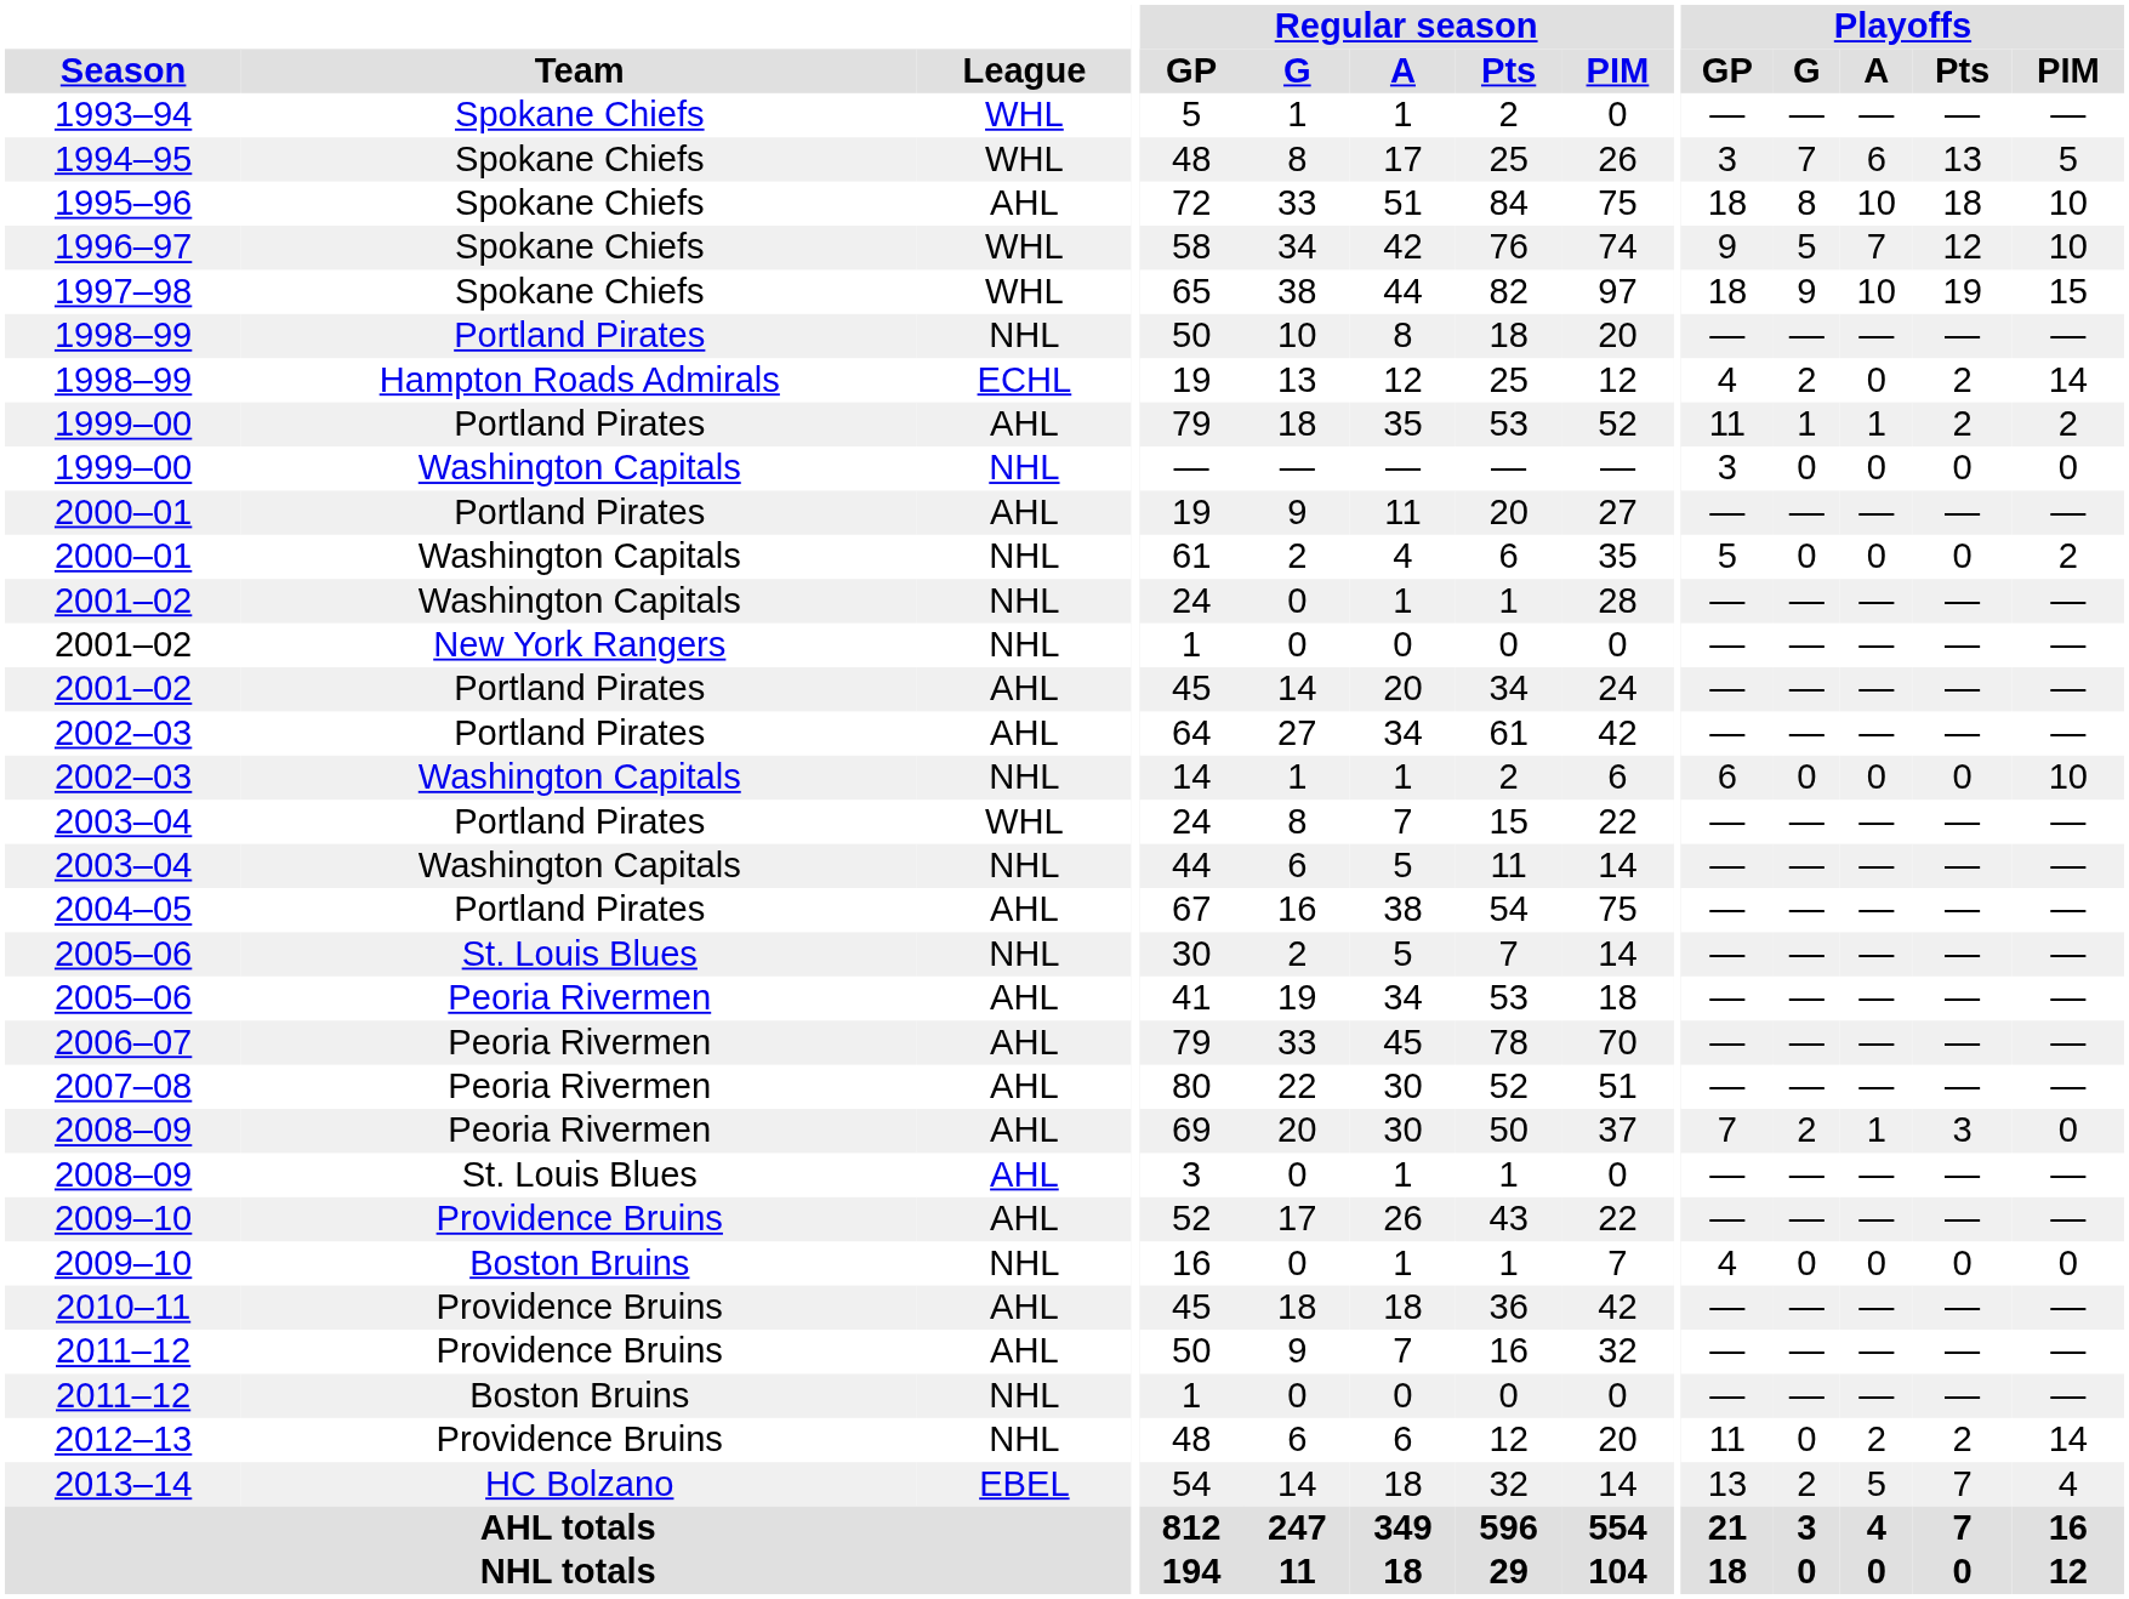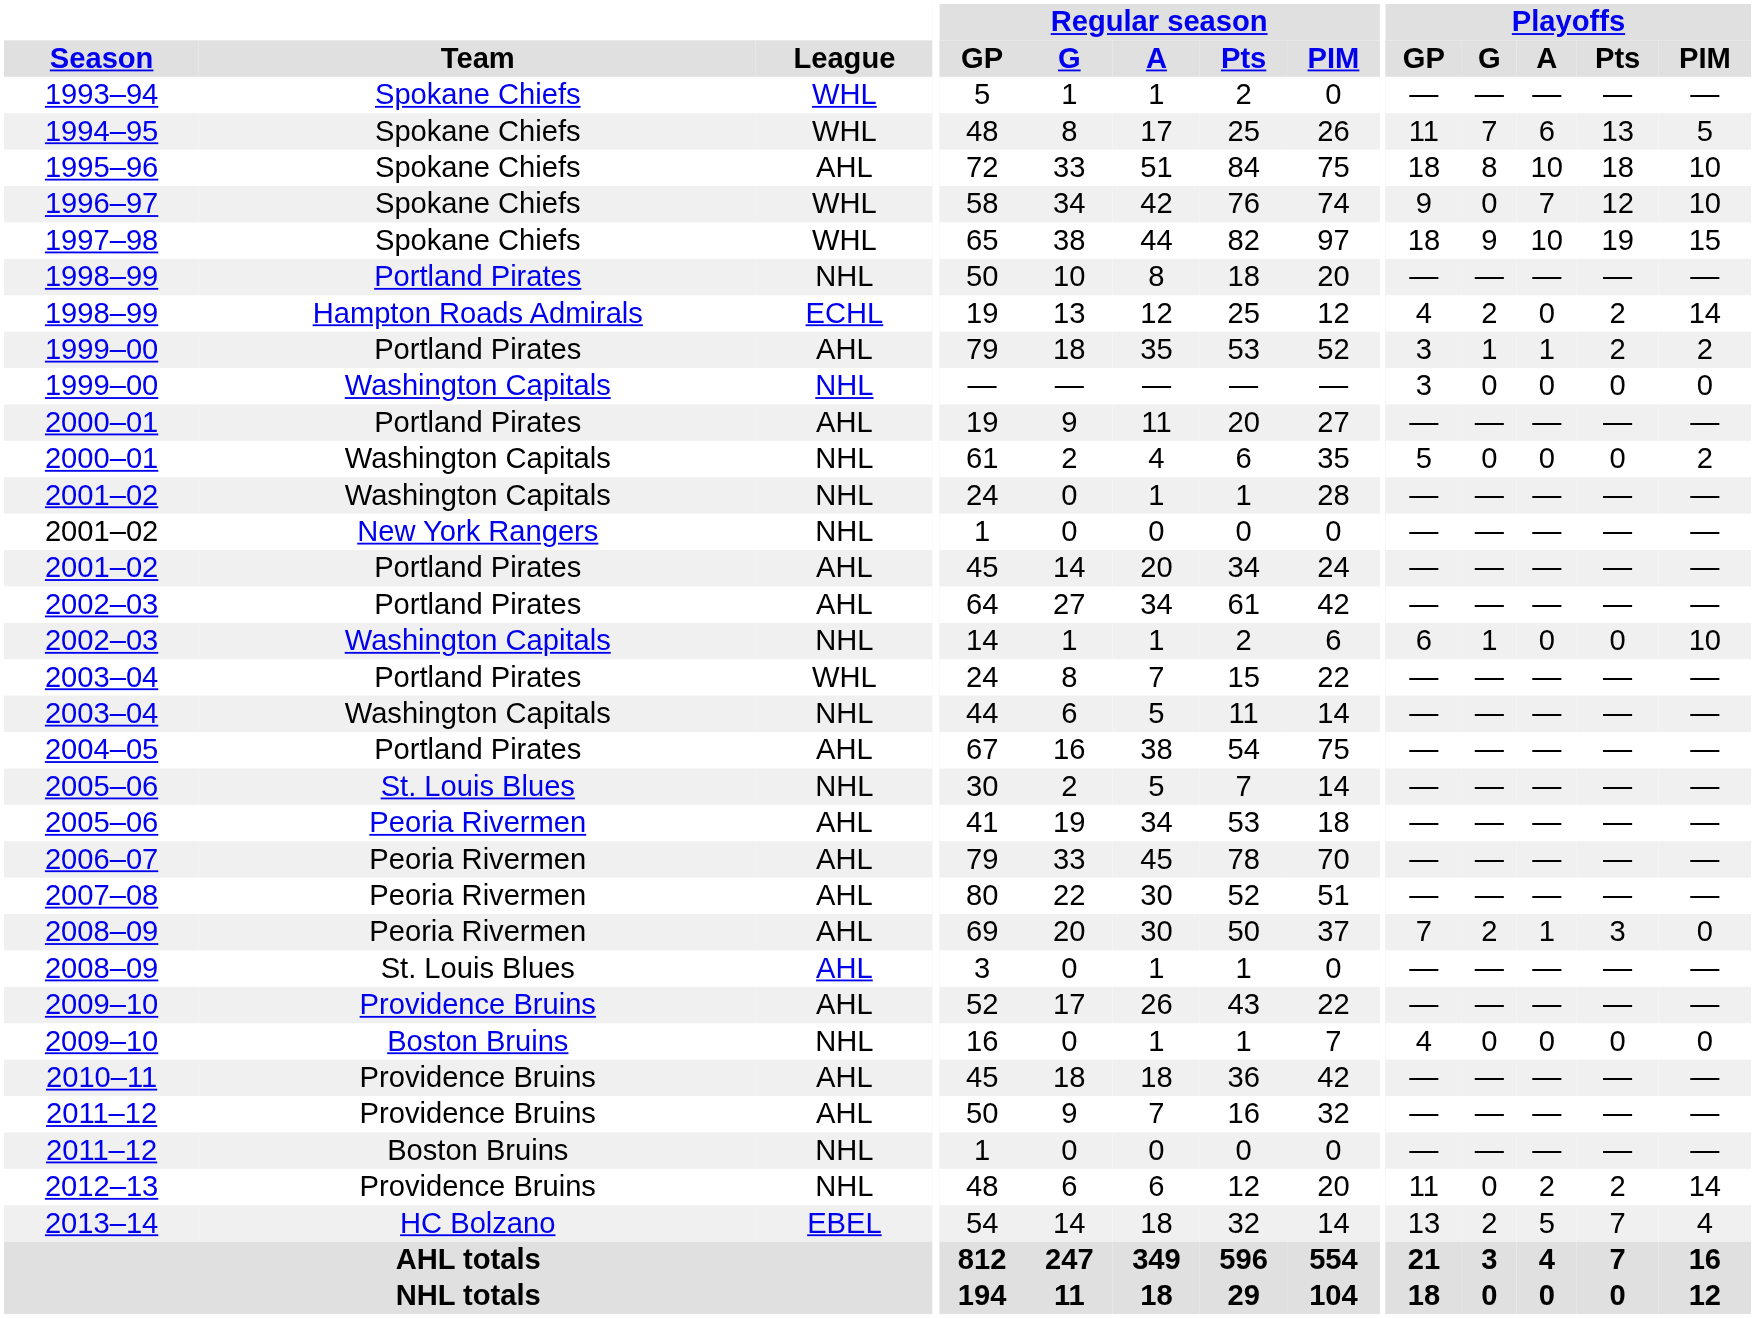1994–95 | Playoffs / GP: 3 -> 11
1996–97 | Playoffs / G: 5 -> 0
1999–00 / Portland Pirates | Playoffs / GP: 11 -> 3
2002–03 / Washington Capitals | Playoffs / G: 0 -> 1
